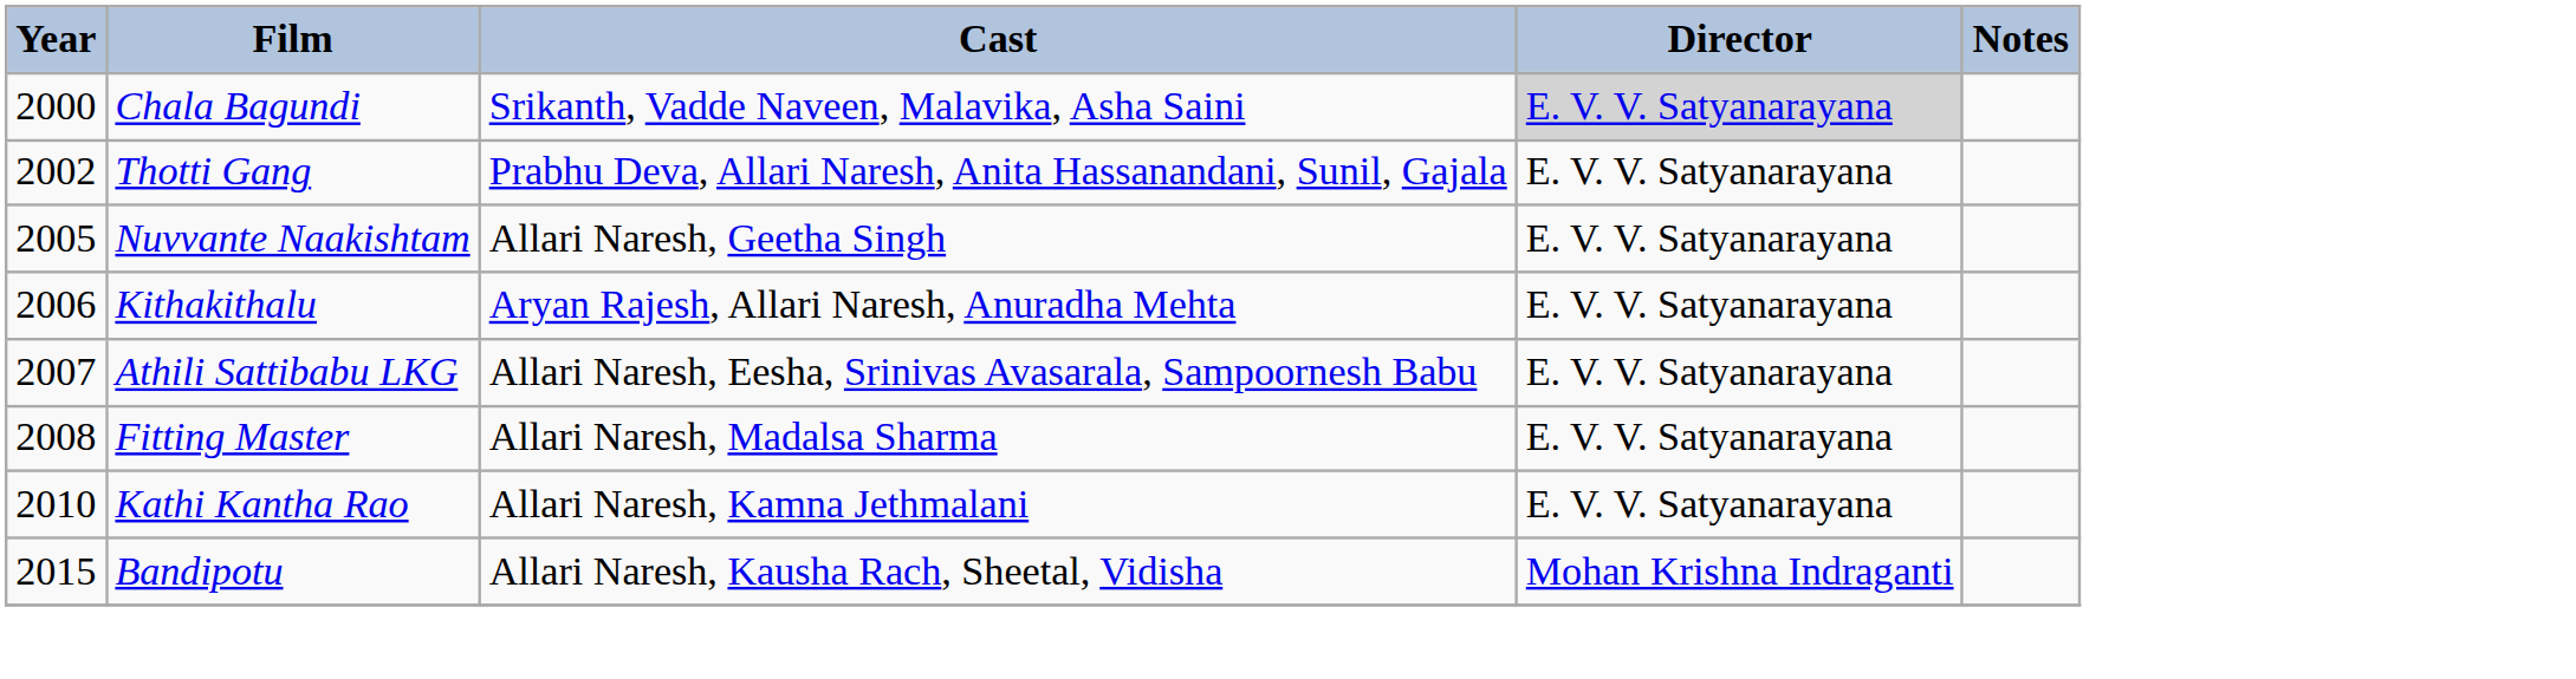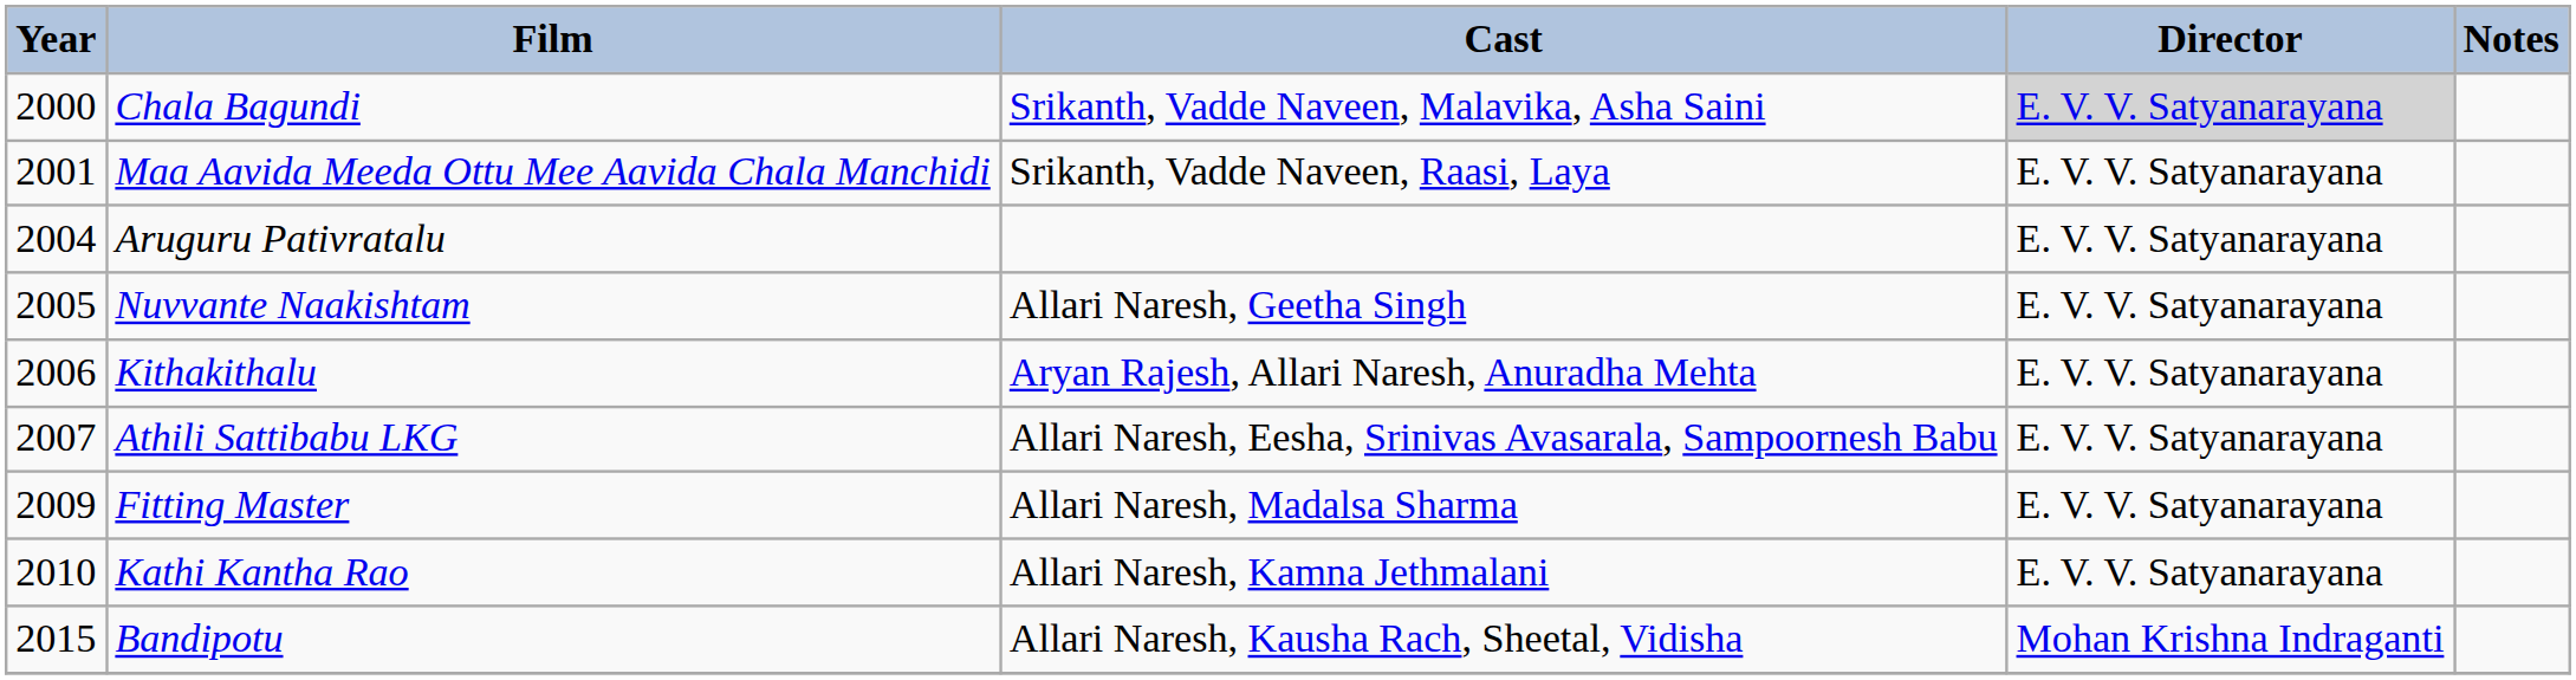+ row: 2001 | Maa Aavida Meeda Ottu Mee Aavida Chala Manchidi | Srikanth, Vadde Naveen, Raasi, Laya | E. V. V. Satyanarayana
- row: 2002 | Thotti Gang | Prabhu Deva, Allari Naresh, Anita Hassanandani, Sunil, Gajala | E. V. V. Satyanarayana
+ row: 2004 | Aruguru Pativratalu | E. V. V. Satyanarayana
Fitting Master | Year: 2008 -> 2009
